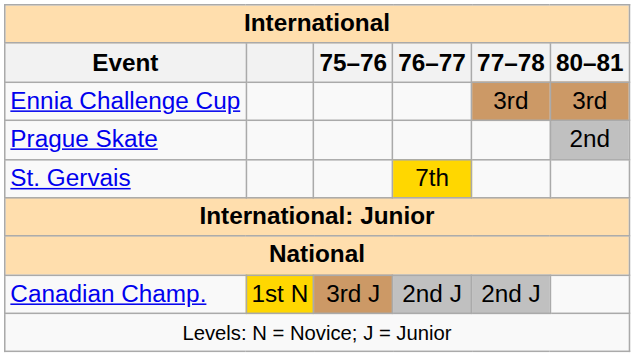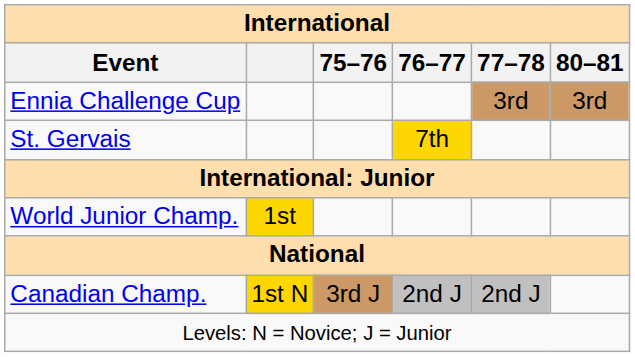- row: Prague Skate | 2nd
+ row: World Junior Champ. | 1st
